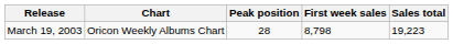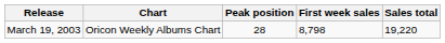March 19, 2003 | Sales total: 19,223 -> 19,220
